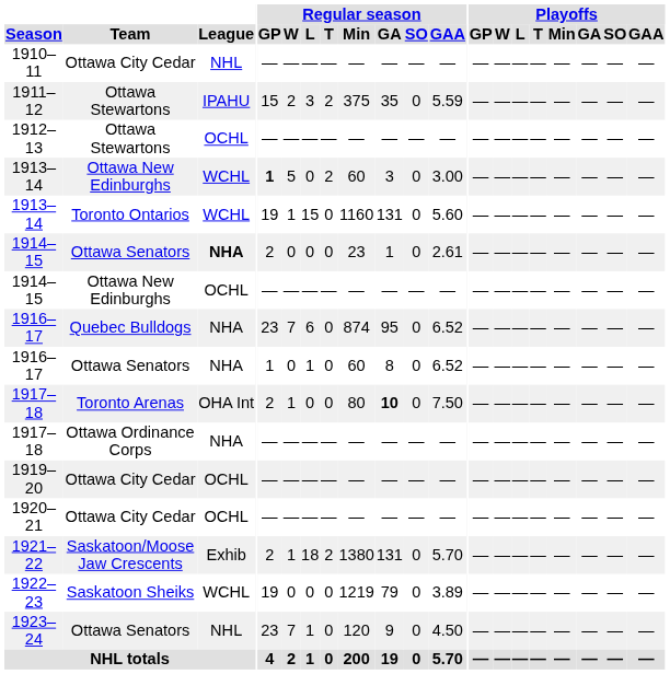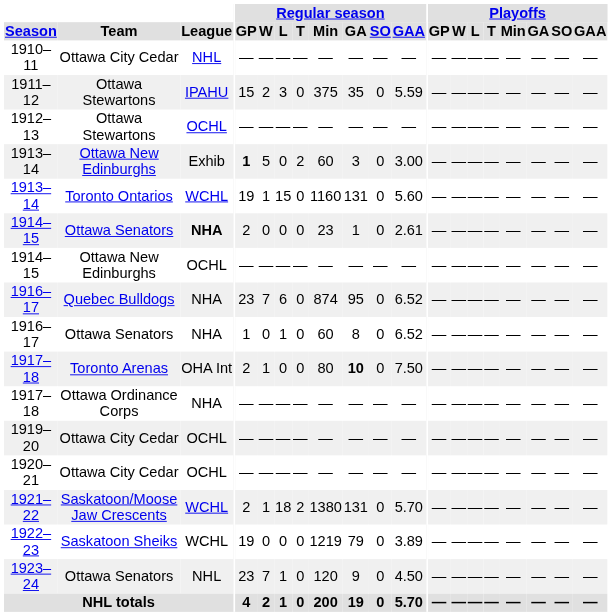1911–12 | Regular season / T: 2 -> 0
1913–14 / Ottawa New Edinburghs | League: WCHL -> Exhib
1921–22 | League: Exhib -> WCHL
